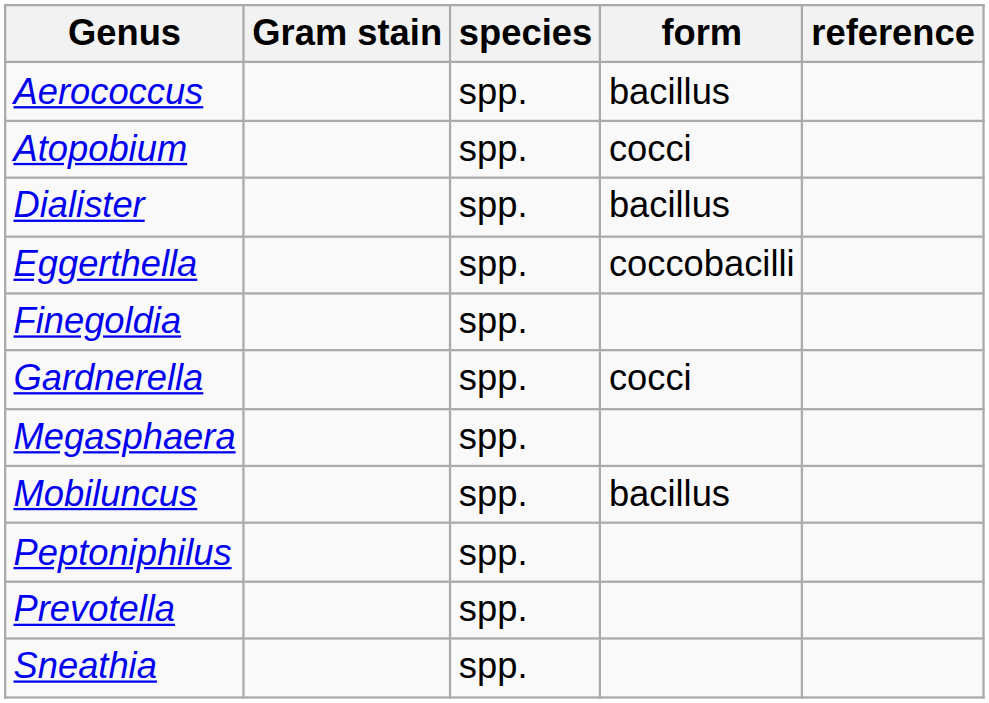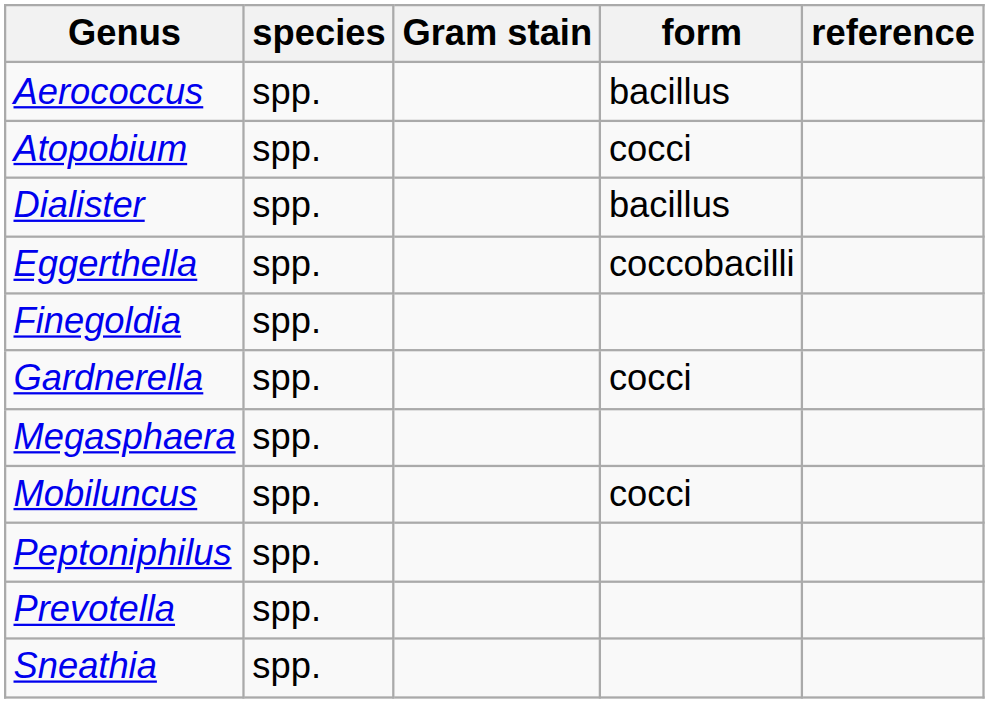columns swapped: species <-> Gram stain
Mobiluncus | form: bacillus -> cocci
